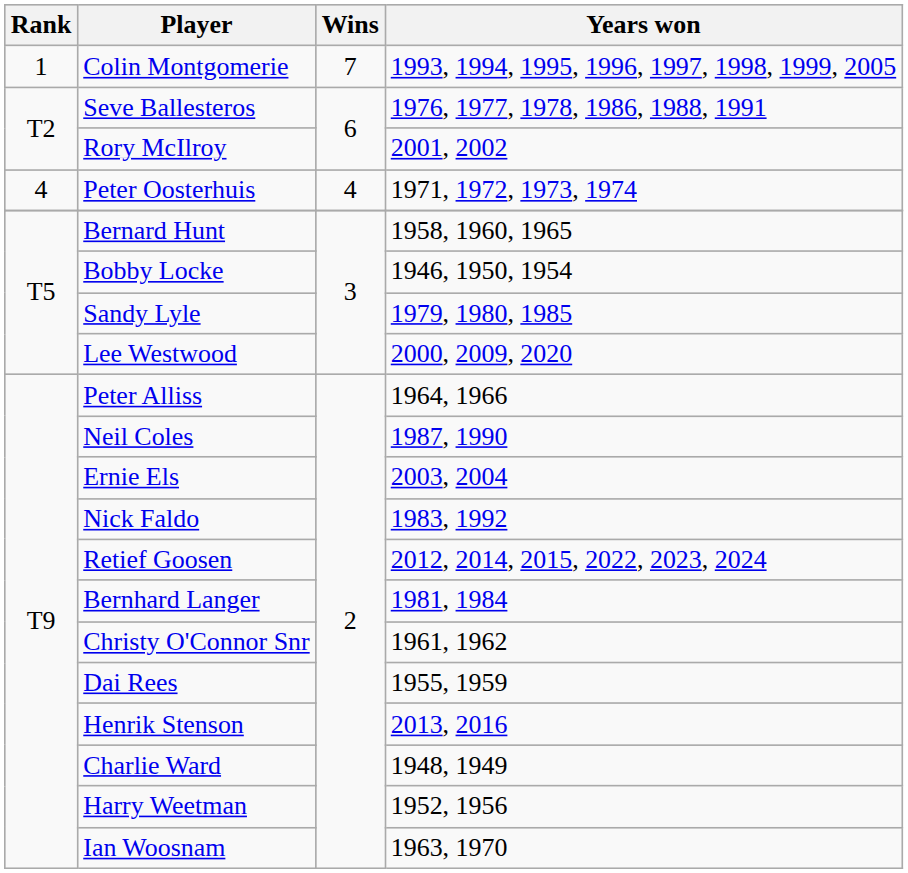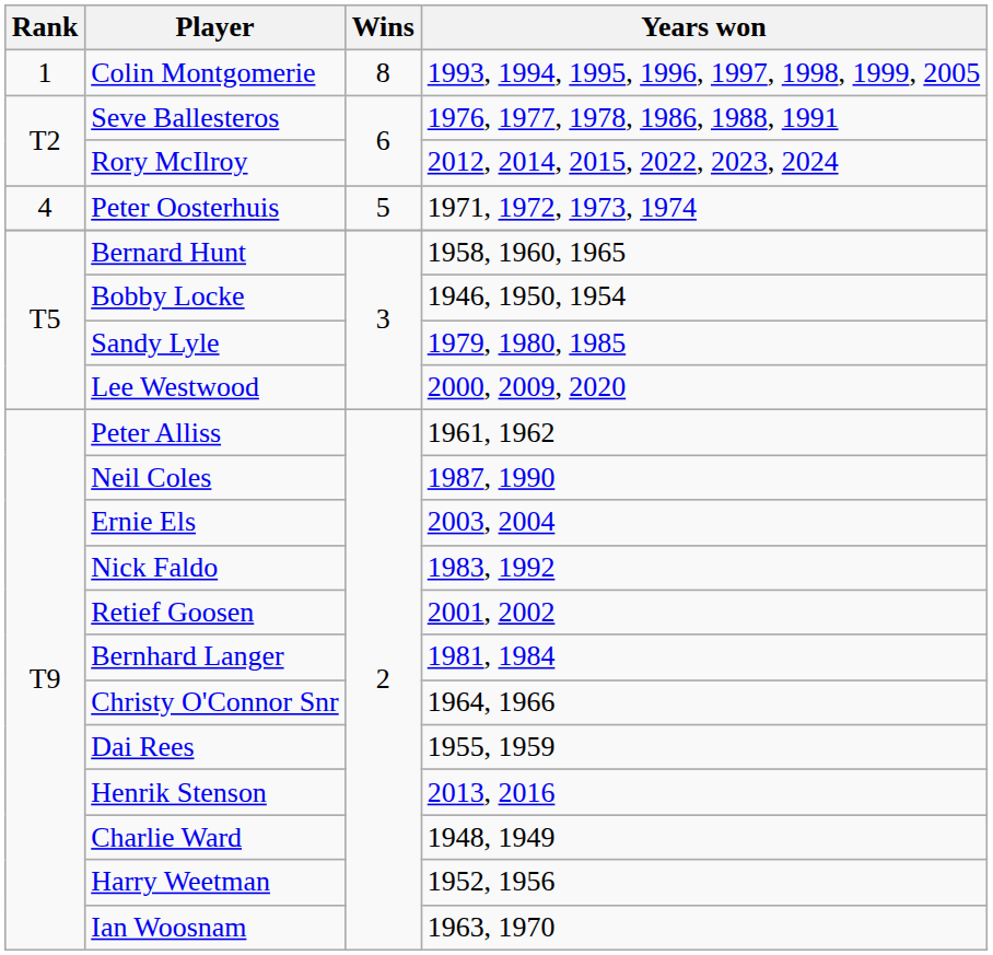Colin Montgomerie | Wins: 7 -> 8
Rory McIlroy | Years won: 2001, 2002 -> 2012, 2014, 2015, 2022, 2023, 2024
Peter Oosterhuis | Wins: 4 -> 5
Peter Alliss | Years won: 1964, 1966 -> 1961, 1962
Retief Goosen | Years won: 2012, 2014, 2015, 2022, 2023, 2024 -> 2001, 2002
Christy O'Connor Snr | Years won: 1961, 1962 -> 1964, 1966
